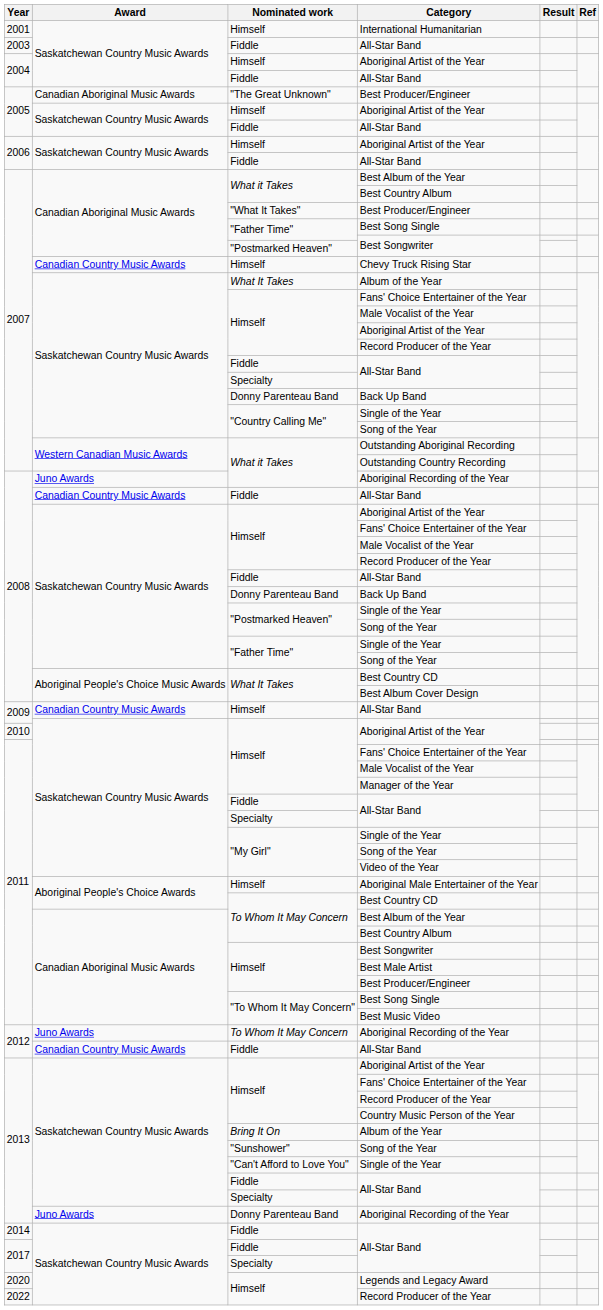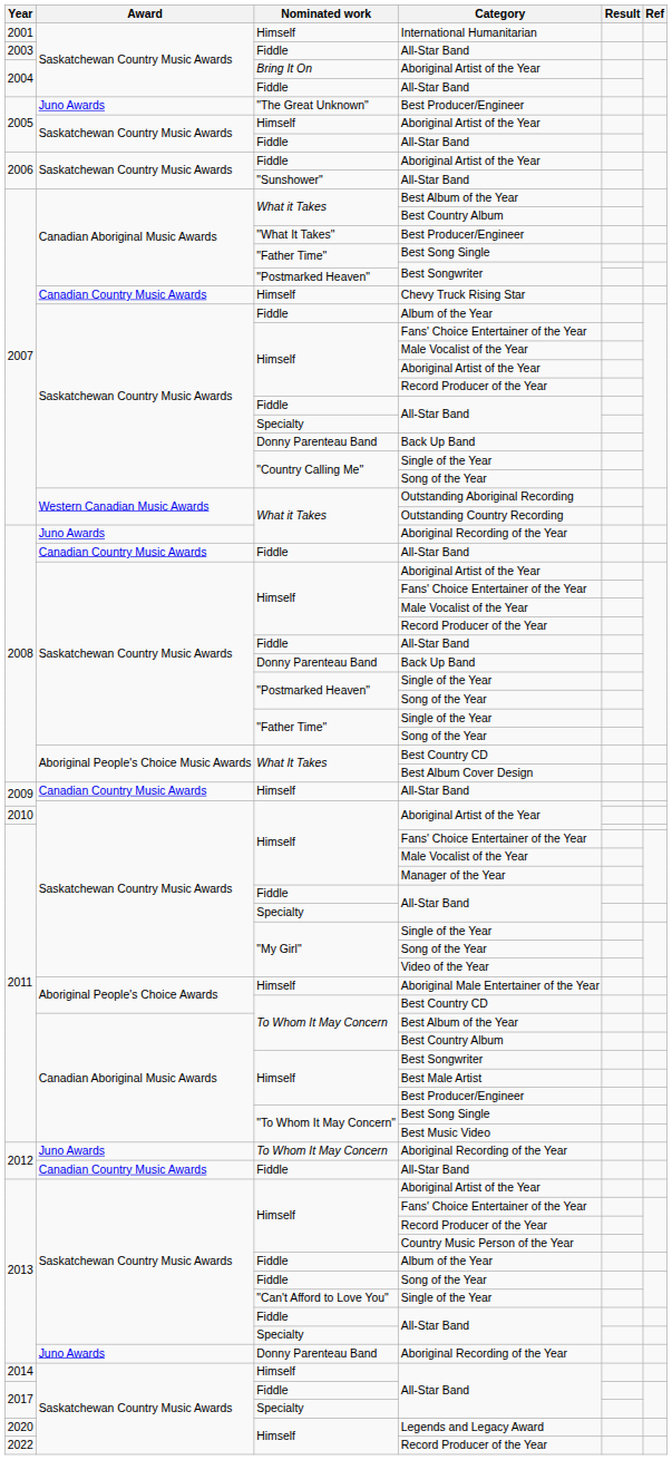2004 / Aboriginal Artist of the Year | Nominated work: Himself -> Bring It On
2005 / Best Producer/Engineer | Award: Canadian Aboriginal Music Awards -> Juno Awards
2006 / Aboriginal Artist of the Year | Nominated work: Himself -> Fiddle
2006 / All-Star Band | Nominated work: Fiddle -> "Sunshower"
2007 / Album of the Year | Nominated work: What It Takes -> Fiddle
2013 / Album of the Year | Nominated work: Bring It On -> Fiddle
2013 / Song of the Year | Nominated work: "Sunshower" -> Fiddle
2014 / All-Star Band | Nominated work: Fiddle -> Himself
